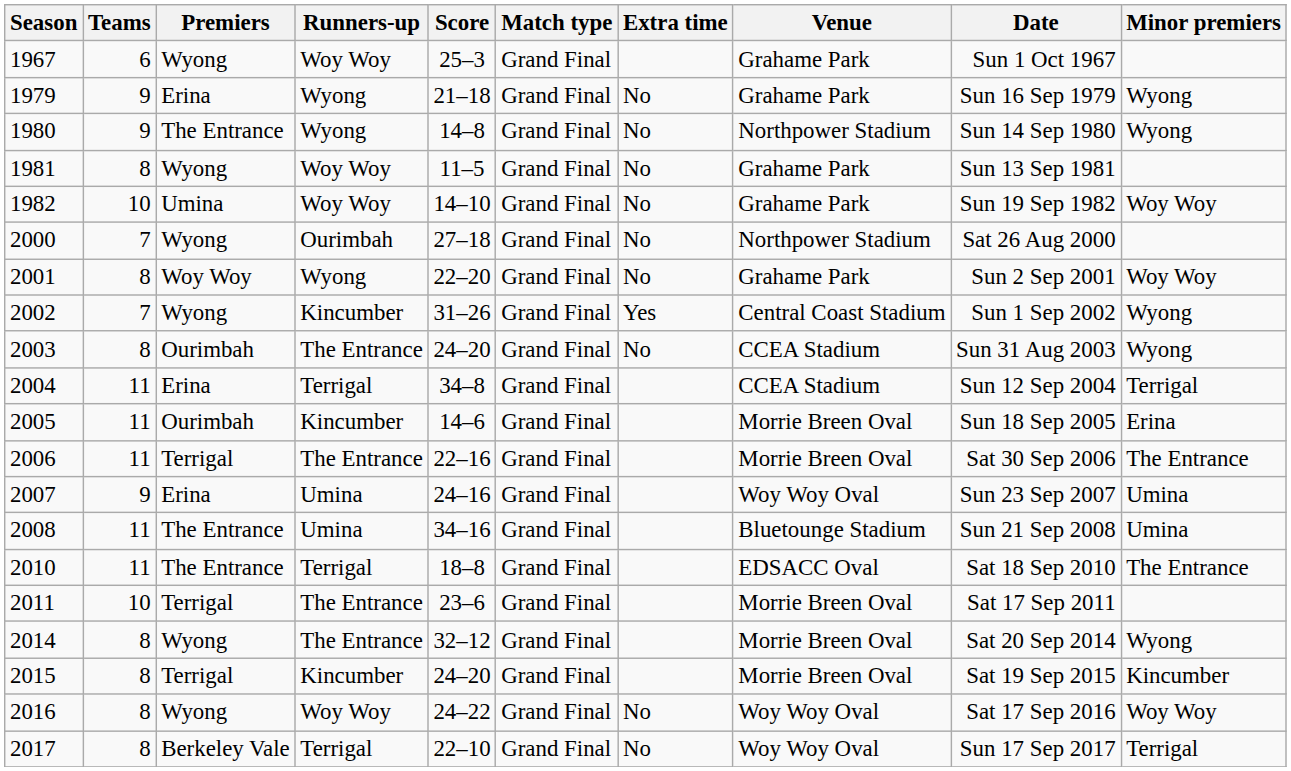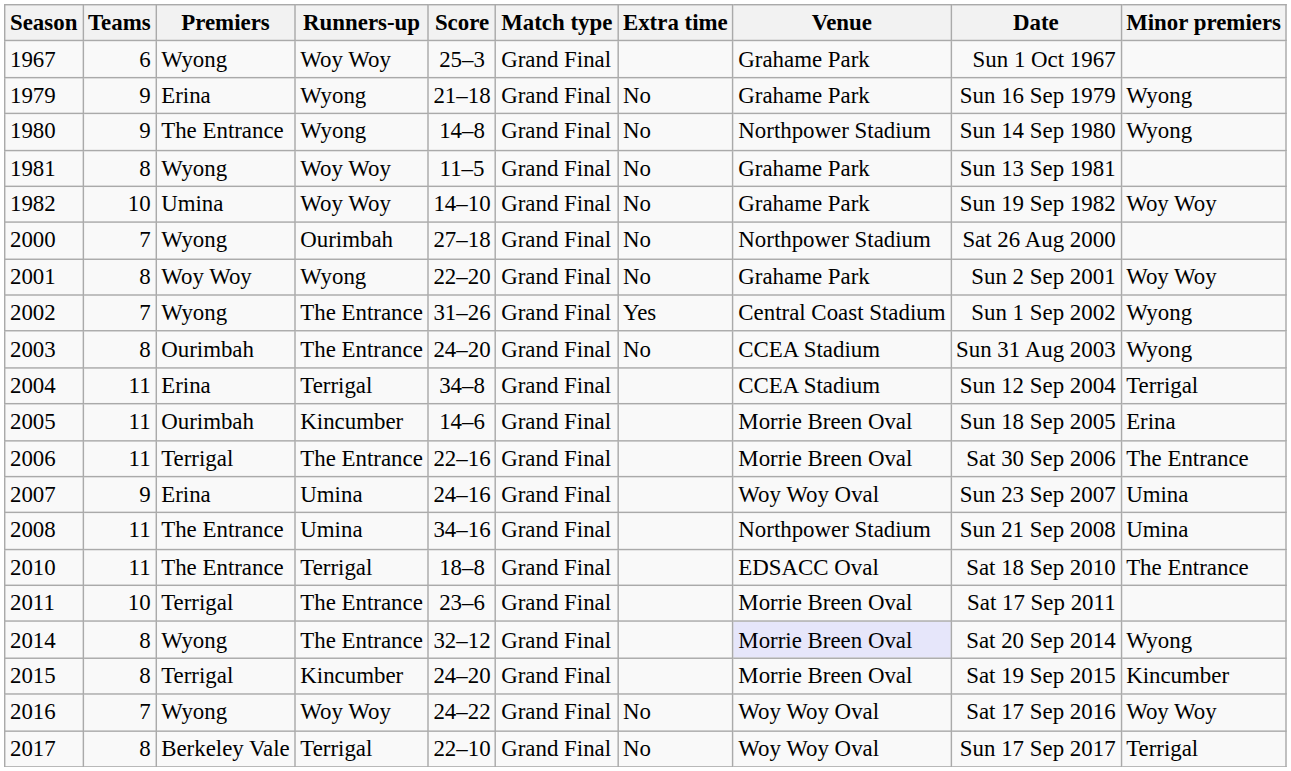2002 | Runners-up: Kincumber -> The Entrance
2008 | Venue: Bluetounge Stadium -> Northpower Stadium
2014 | Venue: no background -> lavender background
2016 | Teams: 8 -> 7
